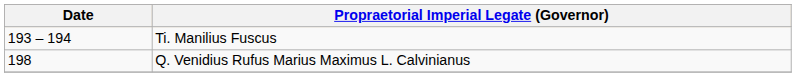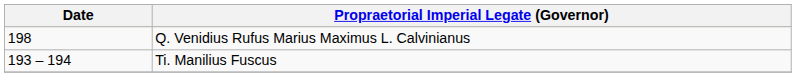rows swapped: Ti. Manilius Fuscus <-> Q. Venidius Rufus Marius Maximus L. Calvinianus
